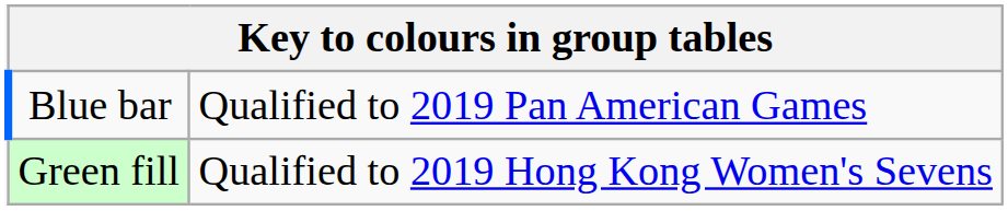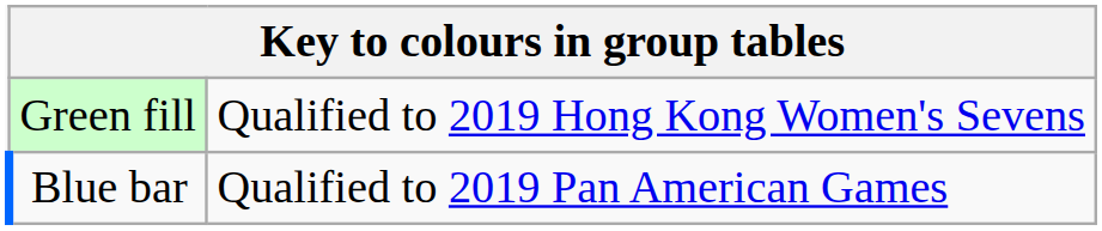rows swapped: Green fill <-> Blue bar
